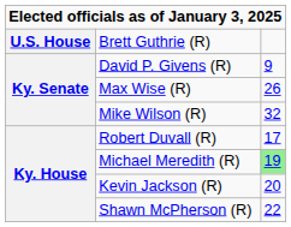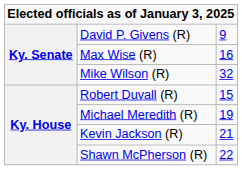- row: U.S. House | Brett Guthrie (R)
Max Wise (R) | column 3: 26 -> 16
Robert Duvall (R) | column 3: 17 -> 15
Michael Meredith (R) | column 3: lightgreen background -> no background
Kevin Jackson (R) | column 3: 20 -> 21
